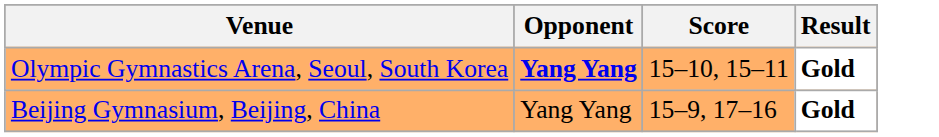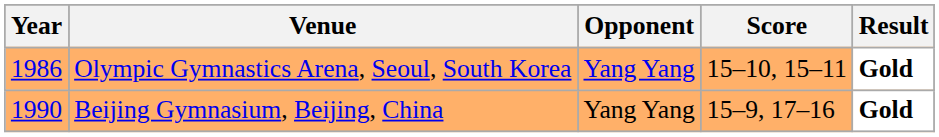+ column: Year | 1986 | 1990
Olympic Gymnastics Arena, Seoul, South Korea | Opponent: bold -> normal
